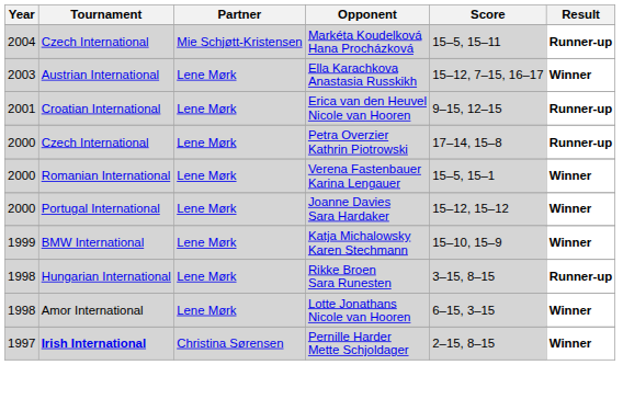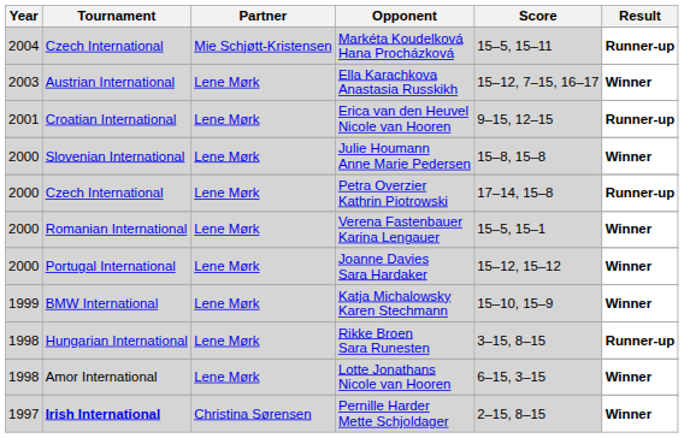+ row: 2000 | Slovenian International | Lene Mørk | Julie Houmann Anne Marie Pedersen | 15–8, 15–8 | Winner
